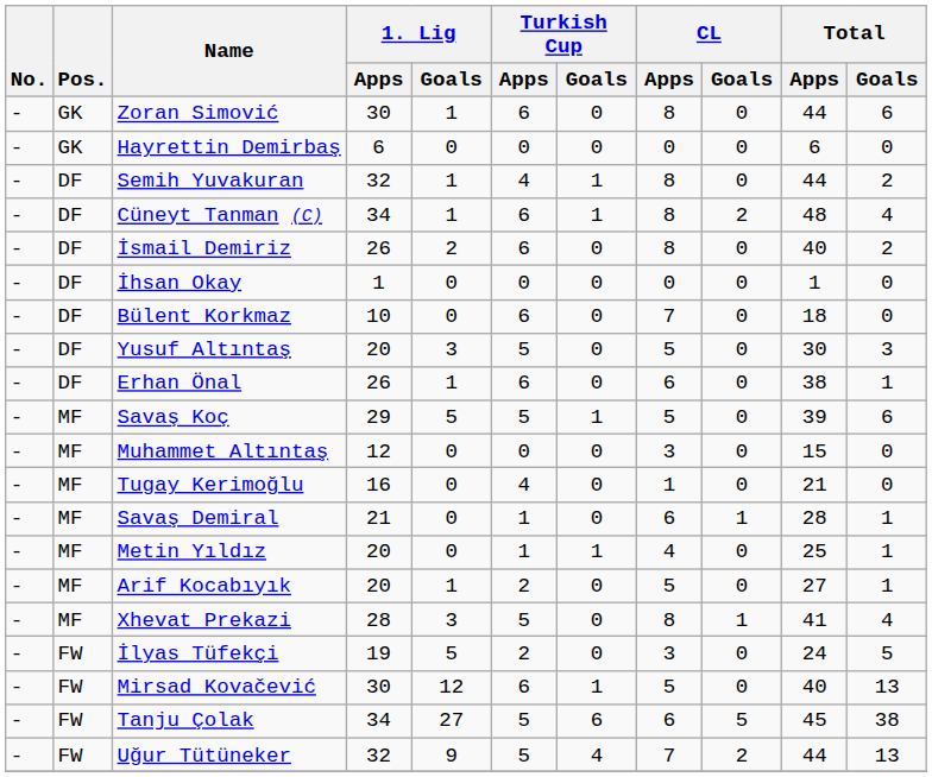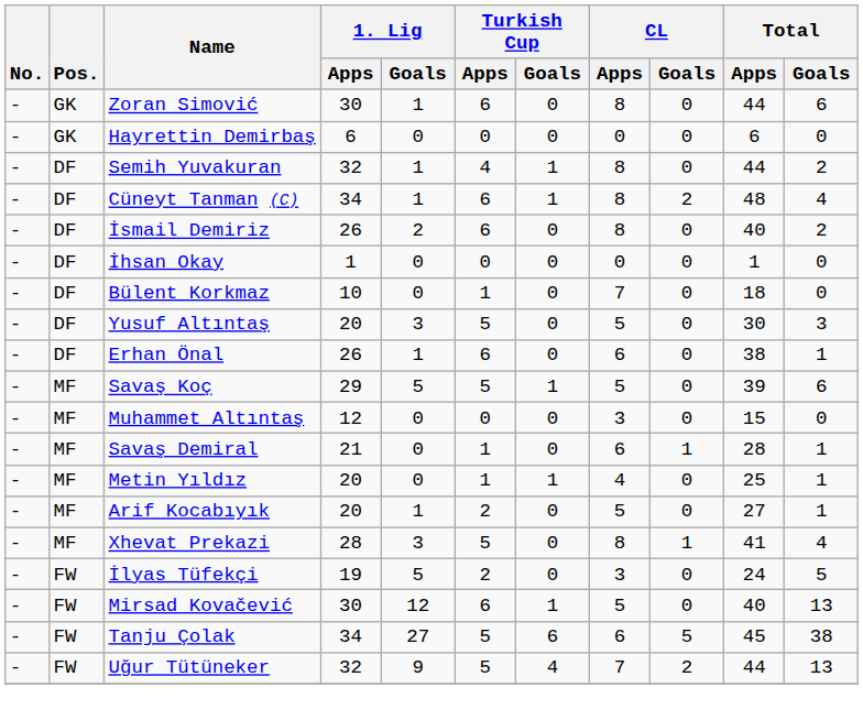Bülent Korkmaz | Turkish Cup / Apps: 6 -> 1
- row: - | MF | Tugay Kerimoğlu | 16 | 0 | 4 | 0 | 1 | 0 | 21 | 0
